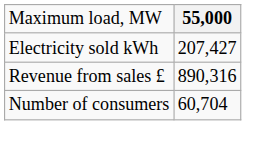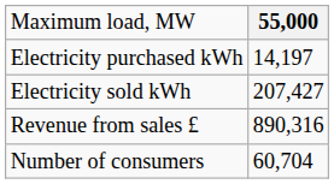+ row: Electricity purchased kWh | 14,197
